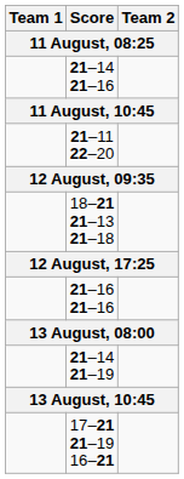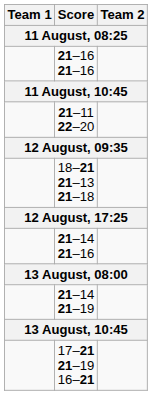rows swapped: 21–14 21–16 <-> 21–16 21–16
